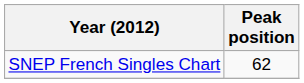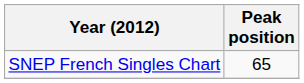SNEP French Singles Chart | Peak position: 62 -> 65
